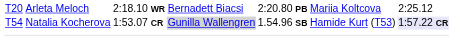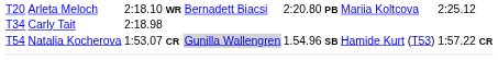+ row: T34 | Carly Tait | 2:18.98
T54 | column 7: lavender background -> no background
